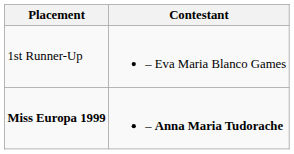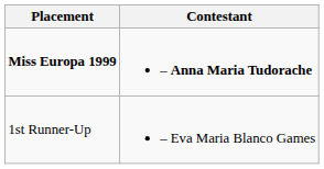rows swapped: Miss Europa 1999 <-> 1st Runner-Up
